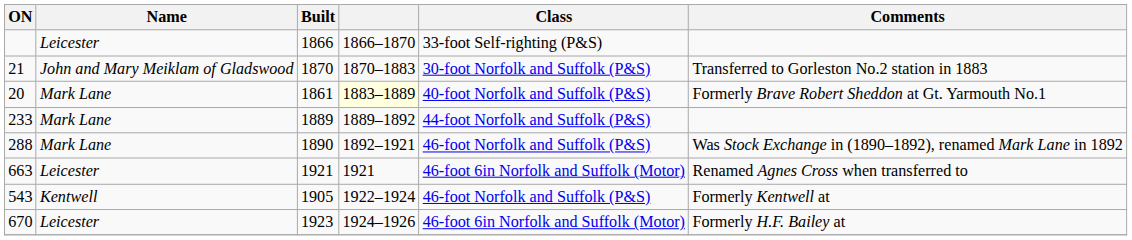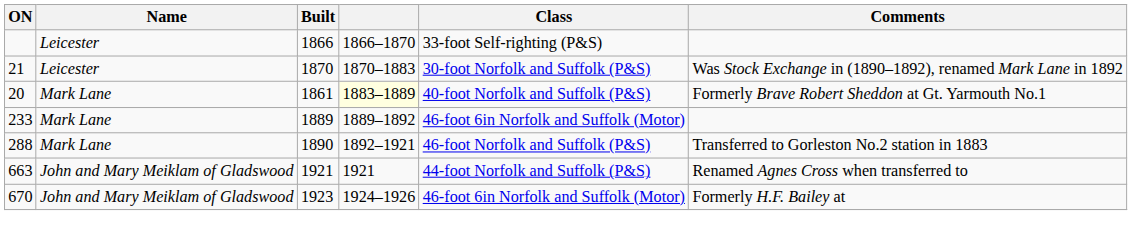21 | Name: John and Mary Meiklam of Gladswood -> Leicester
21 | Comments: Transferred to Gorleston No.2 station in 1883 -> Was Stock Exchange in (1890–1892), renamed Mark Lane in 1892
233 | Class: 44-foot Norfolk and Suffolk (P&S) -> 46-foot 6in Norfolk and Suffolk (Motor)
288 | Comments: Was Stock Exchange in (1890–1892), renamed Mark Lane in 1892 -> Transferred to Gorleston No.2 station in 1883
663 | Name: Leicester -> John and Mary Meiklam of Gladswood
663 | Class: 46-foot 6in Norfolk and Suffolk (Motor) -> 44-foot Norfolk and Suffolk (P&S)
- row: 543 | Kentwell | 1905 | 1922–1924 | 46-foot Norfolk and Suffolk (P&S) | Formerly Kentwell at
670 | Name: Leicester -> John and Mary Meiklam of Gladswood
